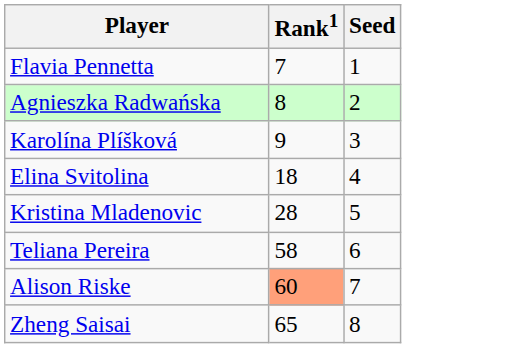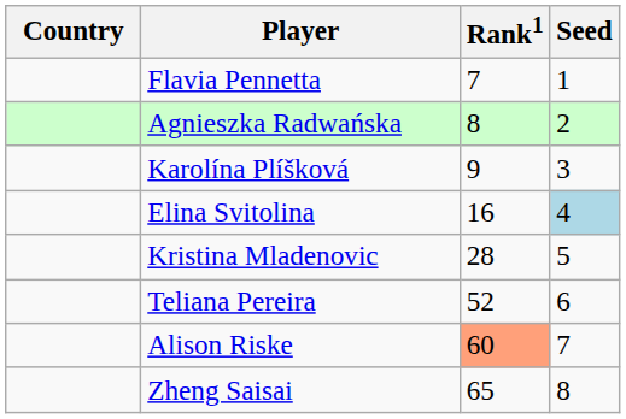+ column: Country
Elina Svitolina | Rank1: 18 -> 16
Elina Svitolina | Seed: no background -> lightblue background
Teliana Pereira | Rank1: 58 -> 52
